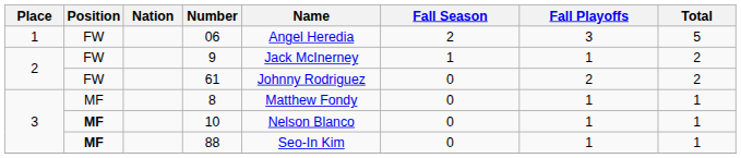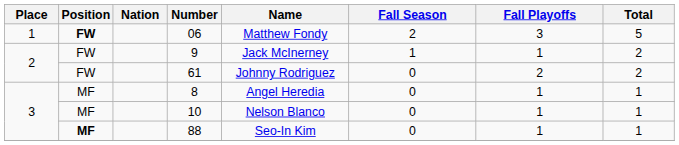06 | Position: normal -> bold
06 | Name: Angel Heredia -> Matthew Fondy
8 | Name: Matthew Fondy -> Angel Heredia
10 | Position: bold -> normal
